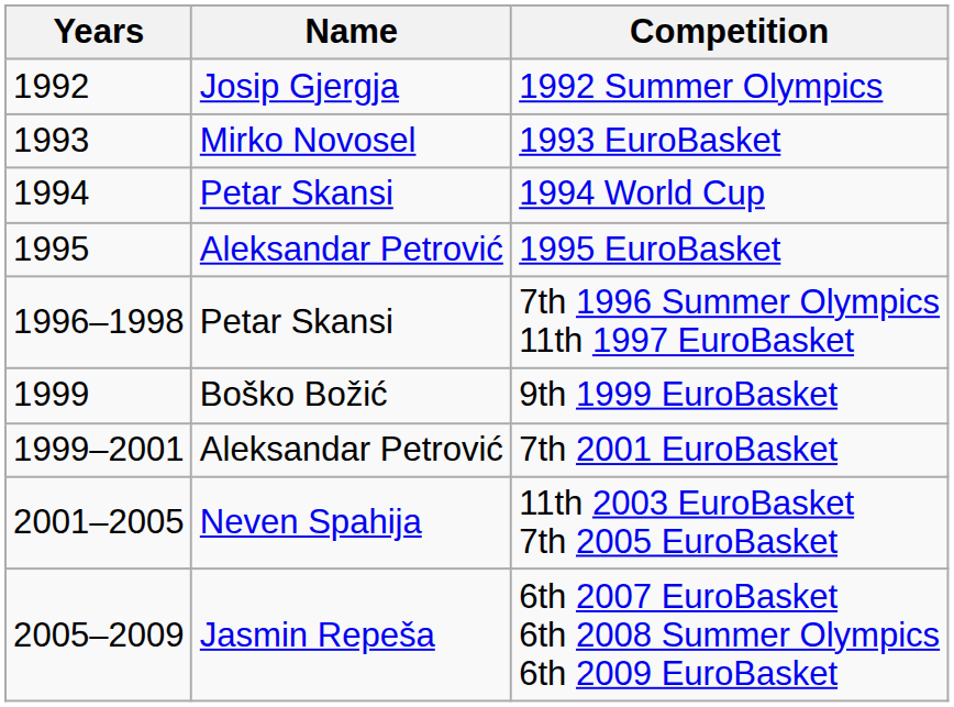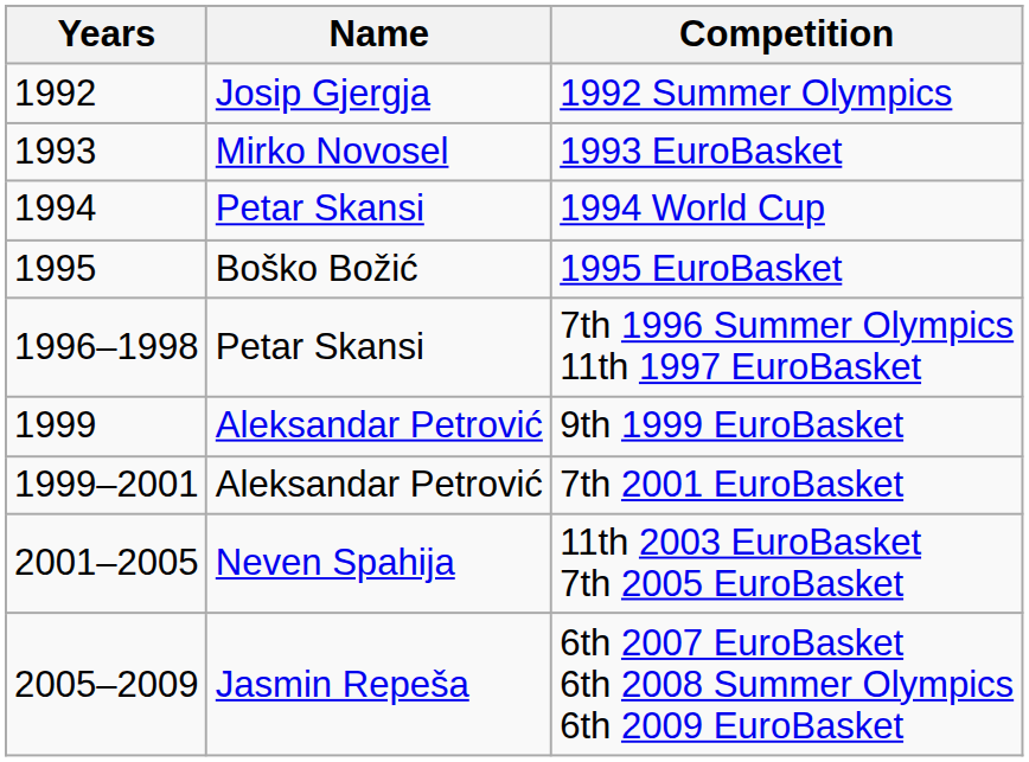1995 EuroBasket | Name: Aleksandar Petrović -> Boško Božić
9th 1999 EuroBasket | Name: Boško Božić -> Aleksandar Petrović
